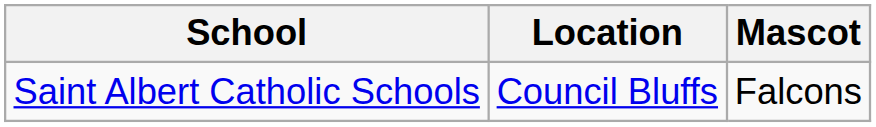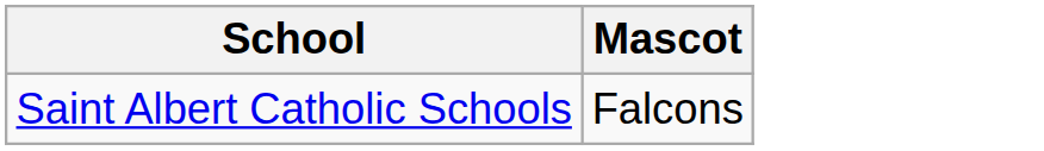- column: Location | Council Bluffs
